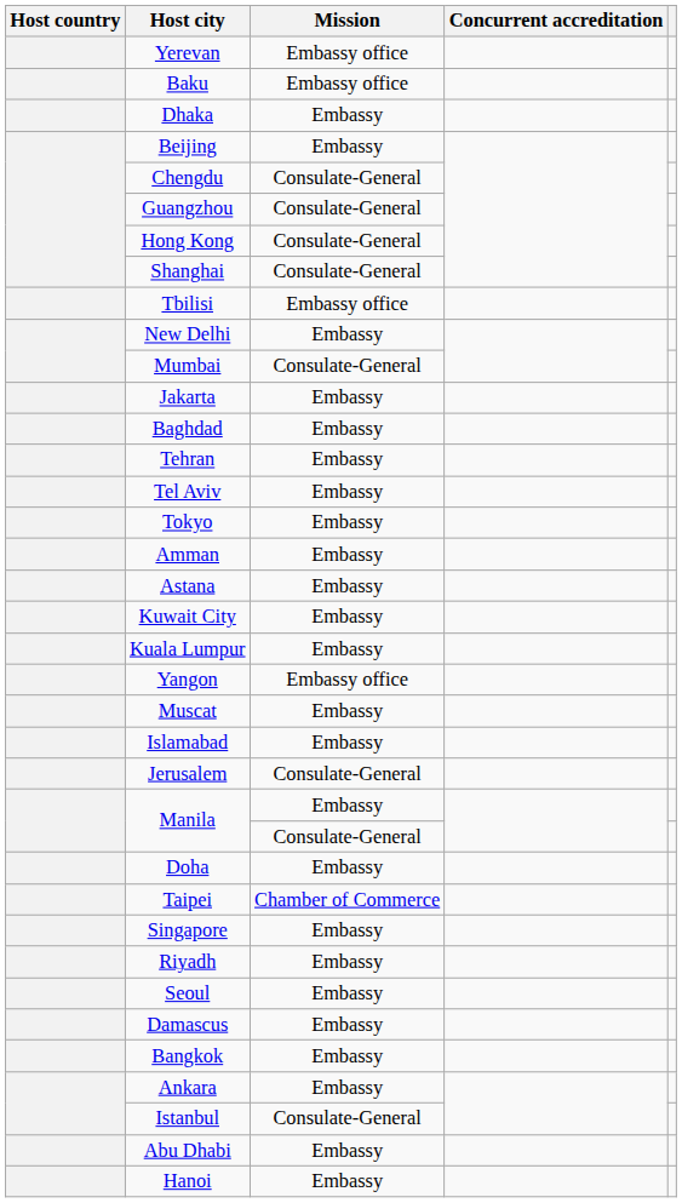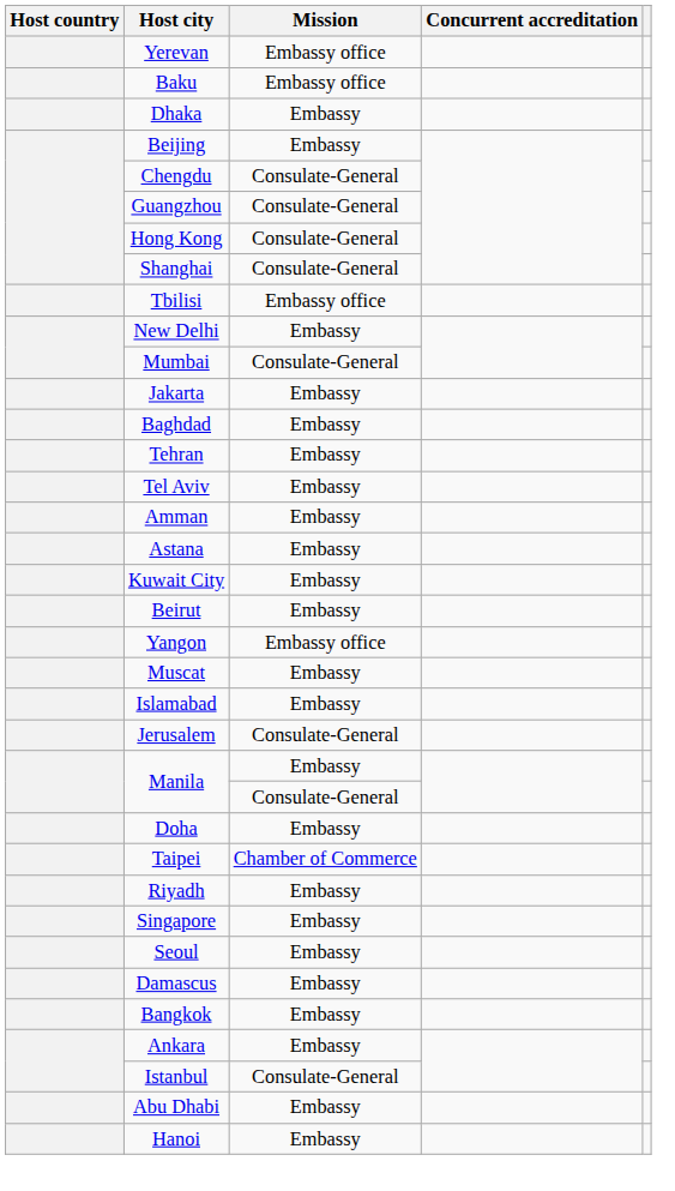- row: Tokyo | Embassy
+ row: Beirut | Embassy
- row: Kuala Lumpur | Embassy
rows swapped: Riyadh <-> Singapore
